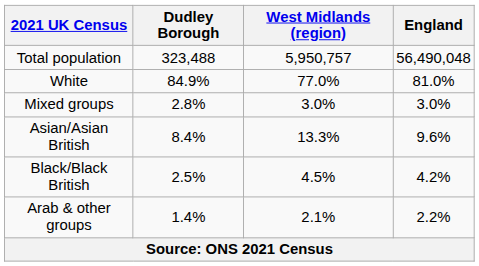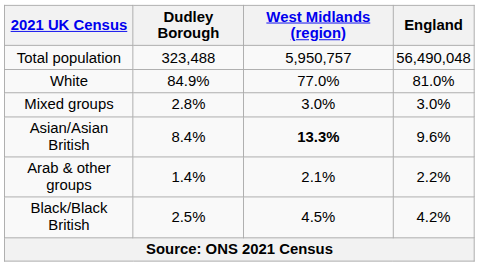Asian/Asian British | West Midlands (region): normal -> bold
rows swapped: Black/Black British <-> Arab & other groups
